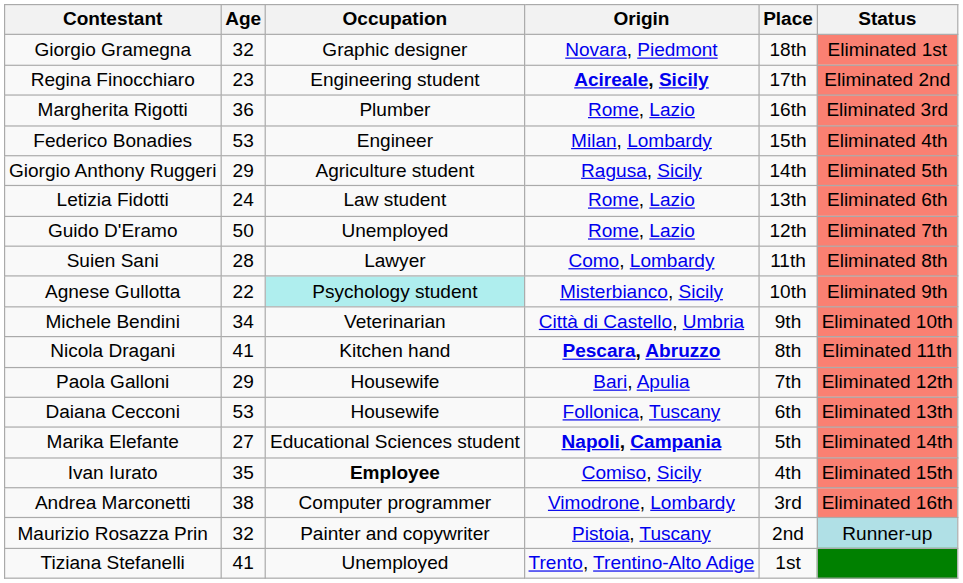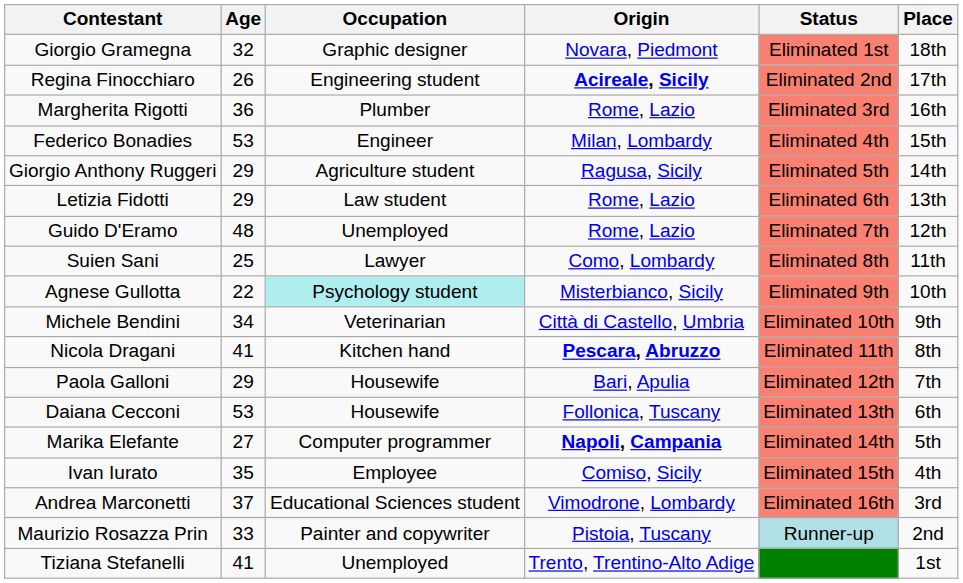columns swapped: Status <-> Place
Regina Finocchiaro | Age: 23 -> 26
Letizia Fidotti | Age: 24 -> 29
Guido D'Eramo | Age: 50 -> 48
Suien Sani | Age: 28 -> 25
Marika Elefante | Occupation: Educational Sciences student -> Computer programmer
Ivan Iurato | Occupation: bold -> normal
Andrea Marconetti | Age: 38 -> 37
Andrea Marconetti | Occupation: Computer programmer -> Educational Sciences student
Maurizio Rosazza Prin | Age: 32 -> 33
